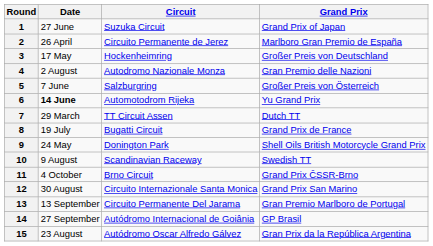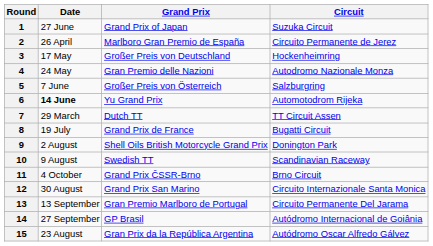columns swapped: Grand Prix <-> Circuit
4 | Date: 2 August -> 24 May
9 | Date: 24 May -> 2 August
